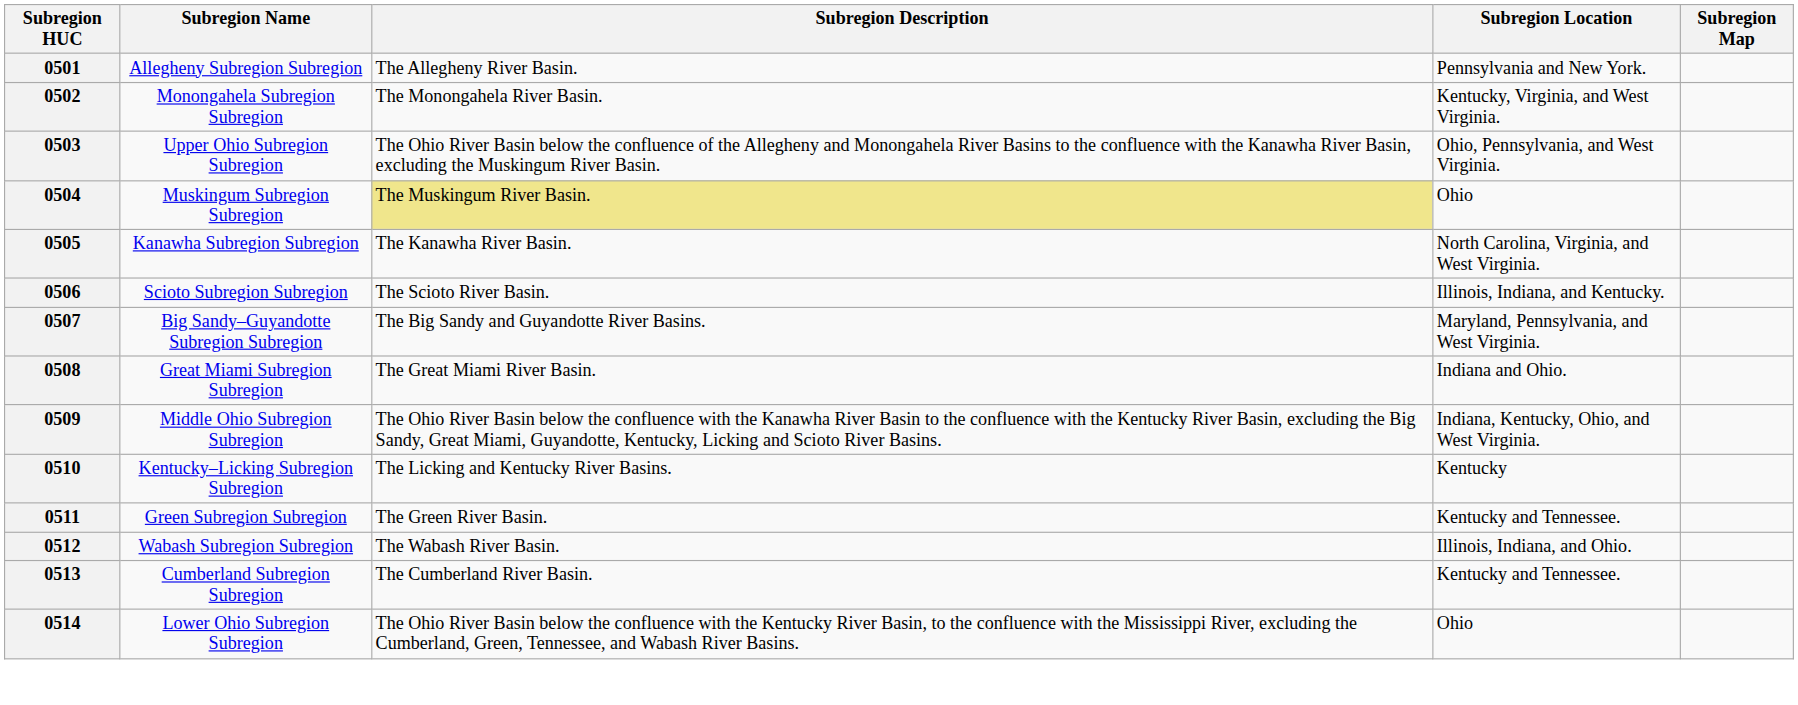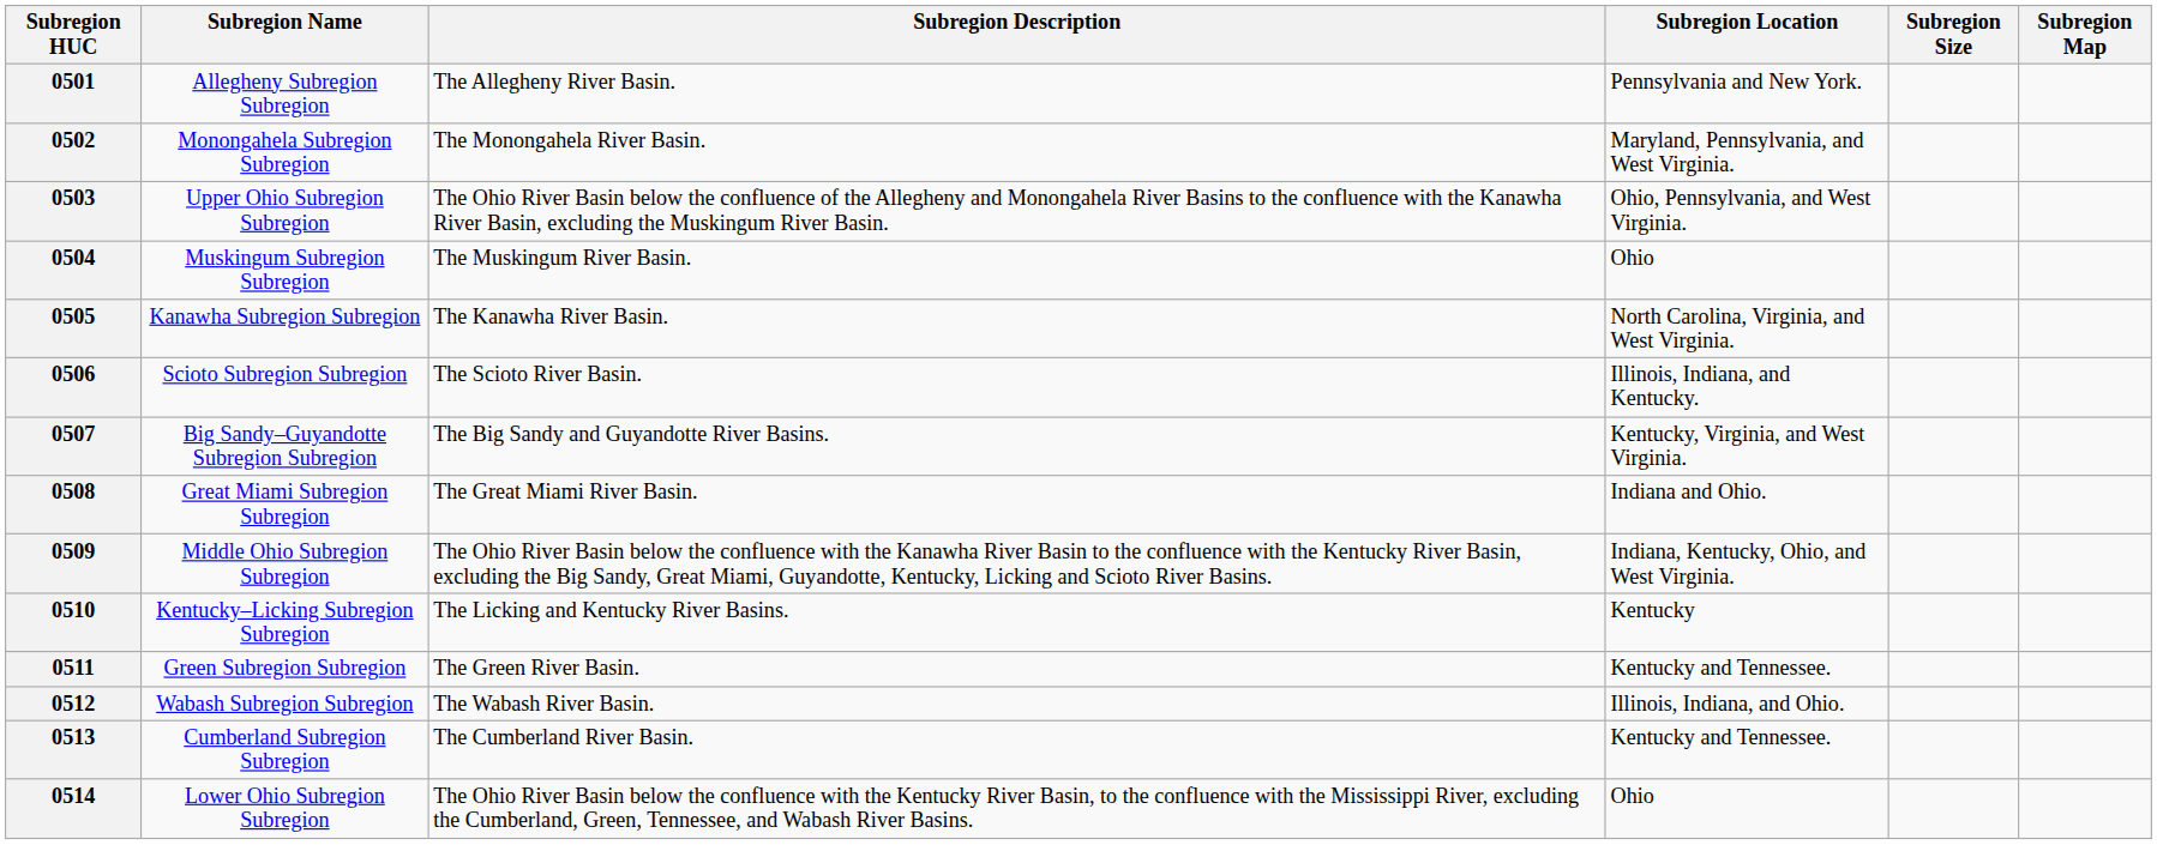+ column: Subregion Size
0502 | Subregion Location: Kentucky, Virginia, and West Virginia. -> Maryland, Pennsylvania, and West Virginia.
0504 | Subregion Description: khaki background -> no background
0507 | Subregion Location: Maryland, Pennsylvania, and West Virginia. -> Kentucky, Virginia, and West Virginia.
